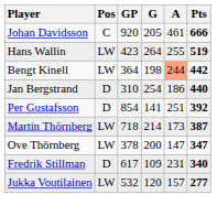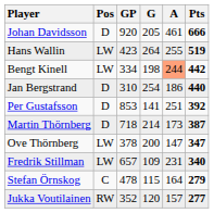Johan Davidsson | Pos: C -> D
Bengt Kinell | GP: 364 -> 334
Per Gustafsson | GP: 854 -> 853
Martin Thörnberg | Pos: LW -> D
Fredrik Stillman | Pos: D -> LW
Fredrik Stillman | GP: 617 -> 657
+ row: Stefan Örnskog | C | 478 | 115 | 164 | 279
Jukka Voutilainen | Pos: LW -> RW
Jukka Voutilainen | GP: 532 -> 352
